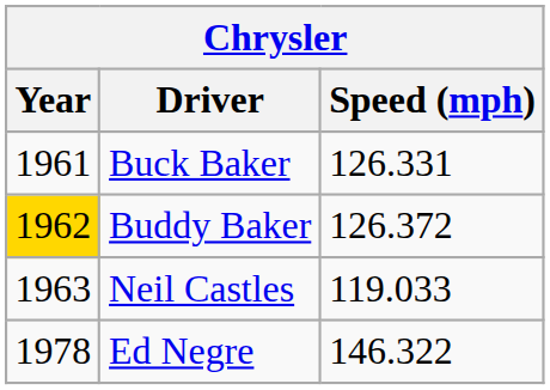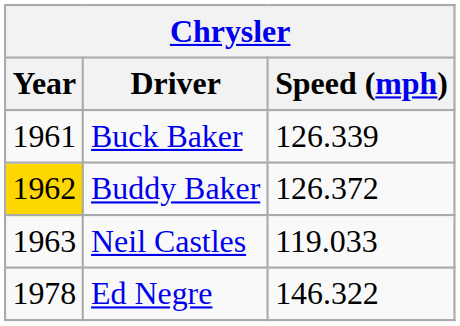Buck Baker | Speed (mph): 126.331 -> 126.339
